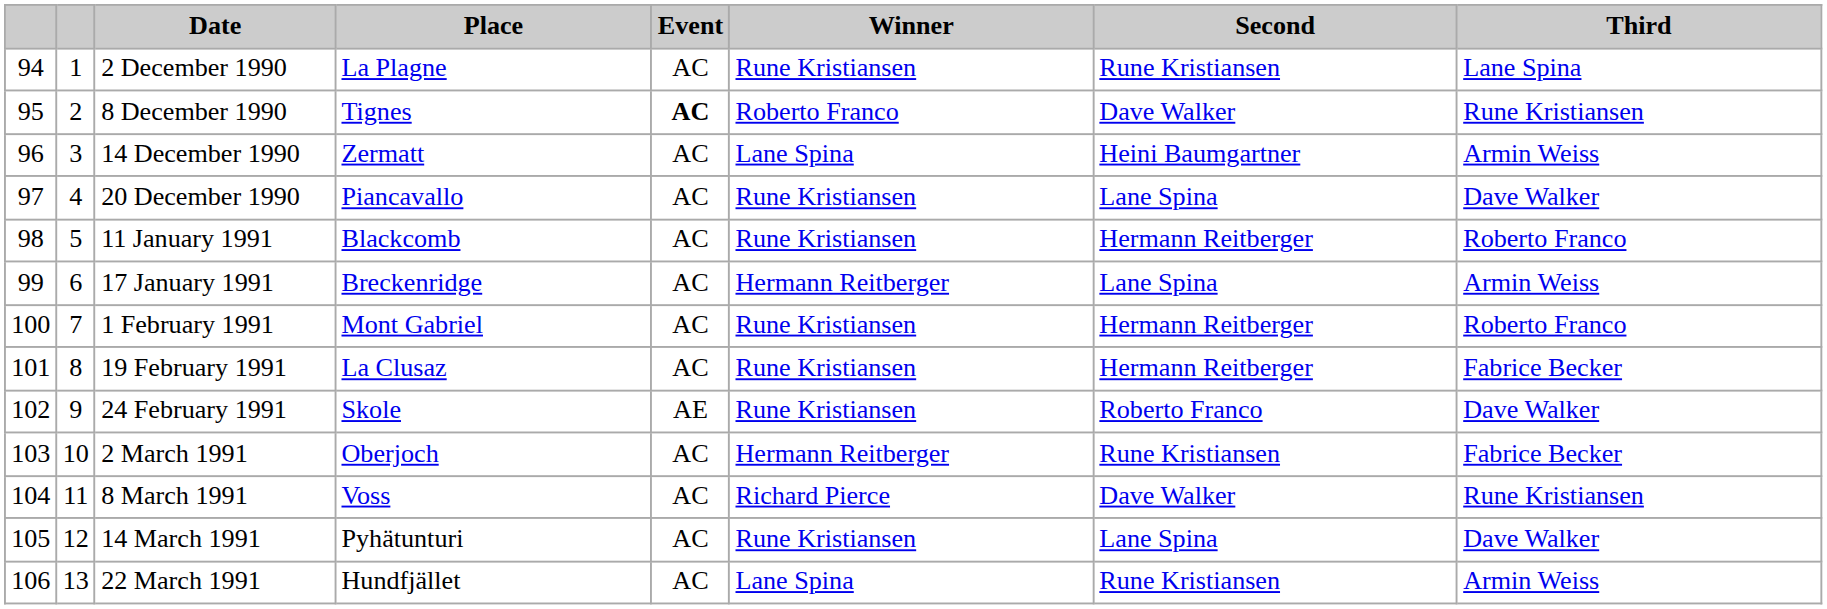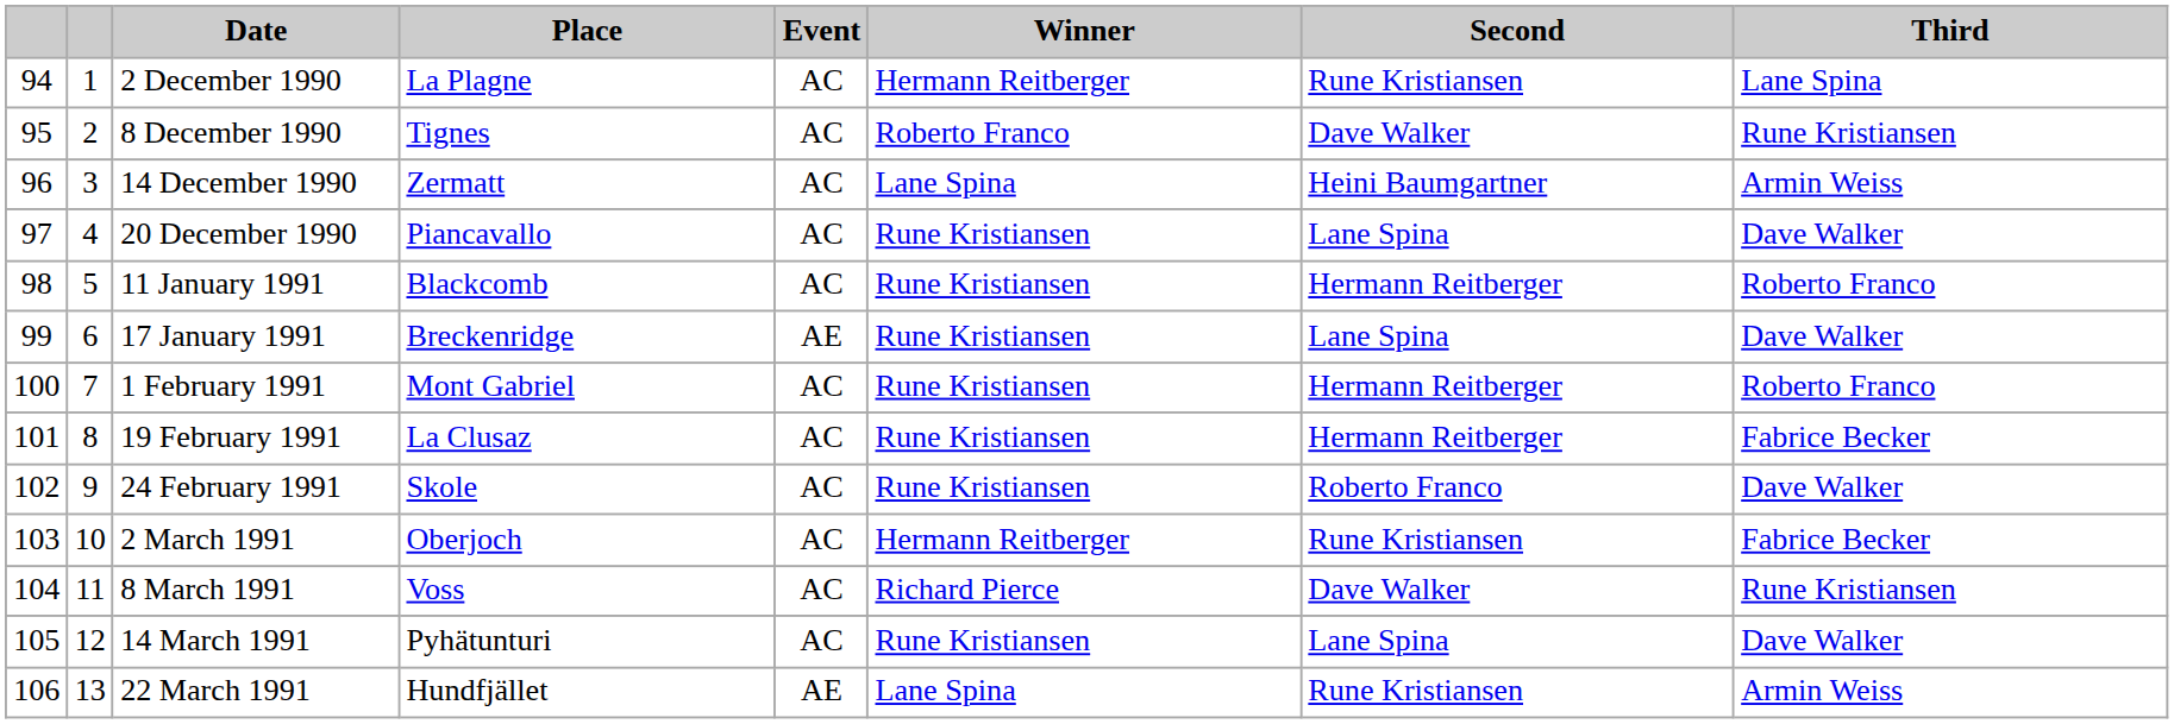2 December 1990 | Winner: Rune Kristiansen -> Hermann Reitberger
8 December 1990 | Event: bold -> normal
17 January 1991 | Event: AC -> AE
17 January 1991 | Winner: Hermann Reitberger -> Rune Kristiansen
17 January 1991 | Third: Armin Weiss -> Dave Walker
24 February 1991 | Event: AE -> AC
22 March 1991 | Event: AC -> AE
